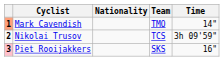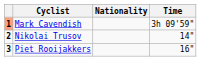- column: Team | TMO | TCS | SKS
Mark Cavendish | Time: 14" -> 3h 09'59"
Nikolai Trusov | Time: 3h 09'59" -> 14"
Piet Rooijakkers | column 1: pink background -> no background
